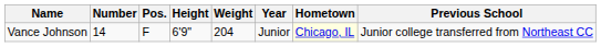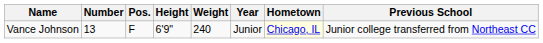Vance Johnson | Number: 14 -> 13
Vance Johnson | Weight: 204 -> 240
